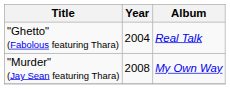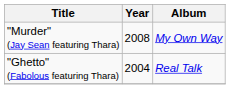rows swapped: "Ghetto" (Fabolous featuring Thara) <-> "Murder" (Jay Sean featuring Thara)
